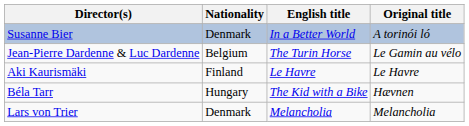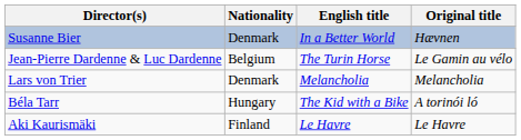Susanne Bier | Original title: A torinói ló -> Hævnen
rows swapped: Aki Kaurismäki <-> Lars von Trier
Béla Tarr | Original title: Hævnen -> A torinói ló
